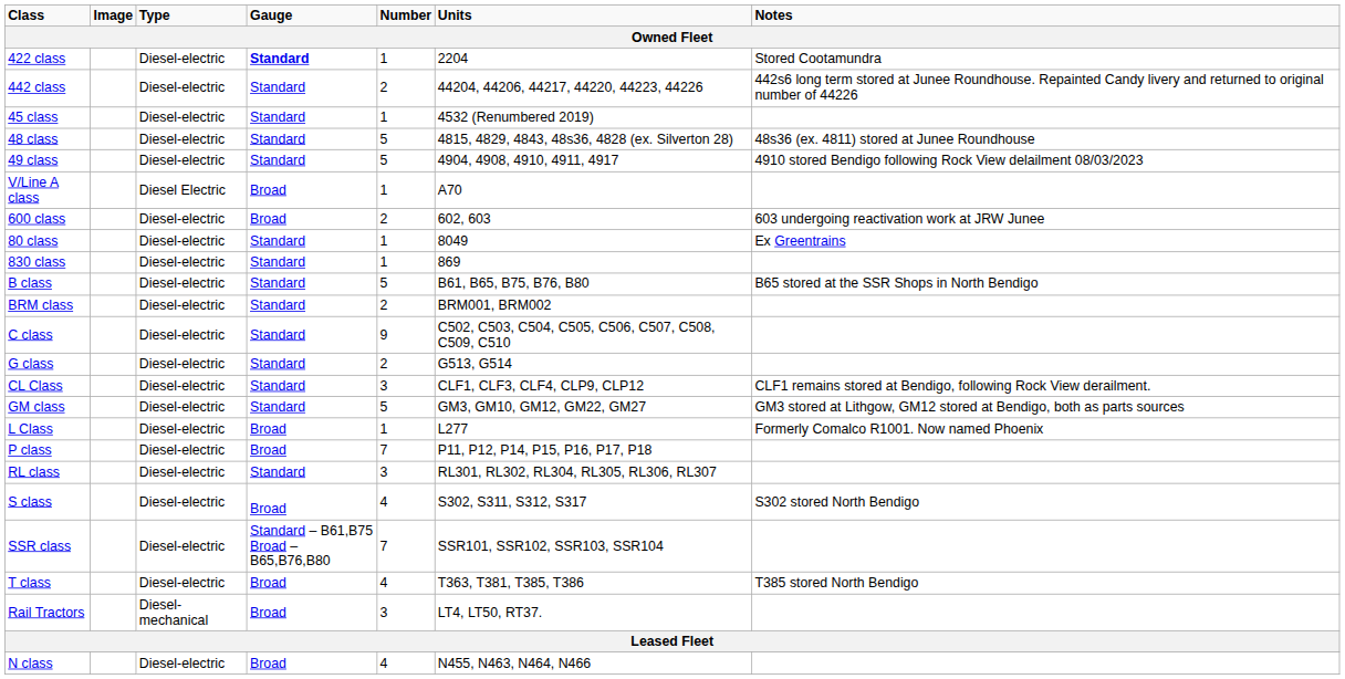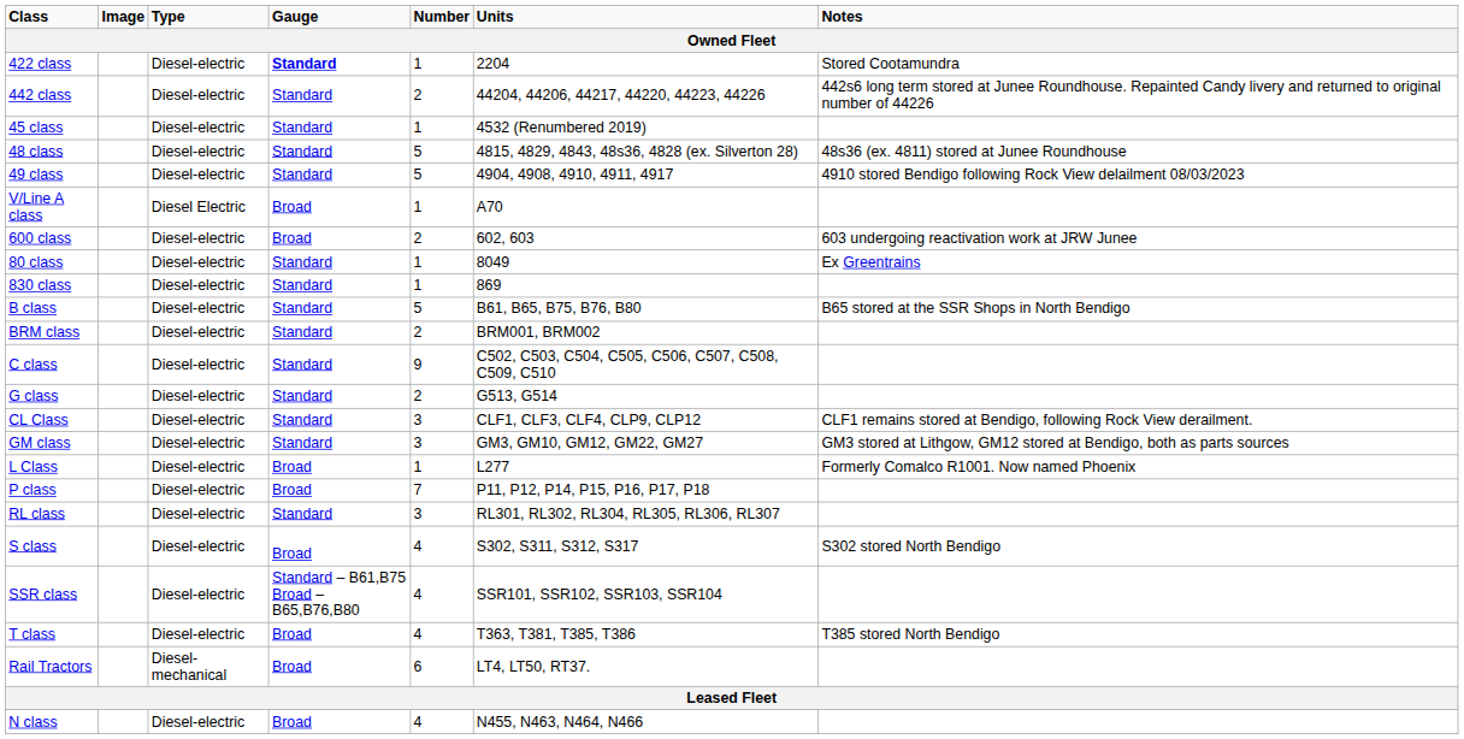GM class | Number: 5 -> 3
SSR class | Number: 7 -> 4
Rail Tractors | Number: 3 -> 6
